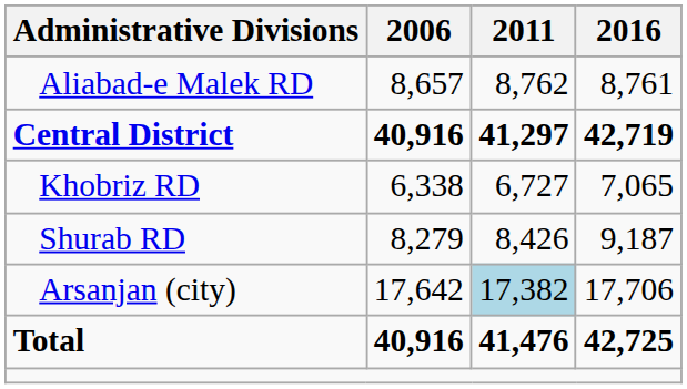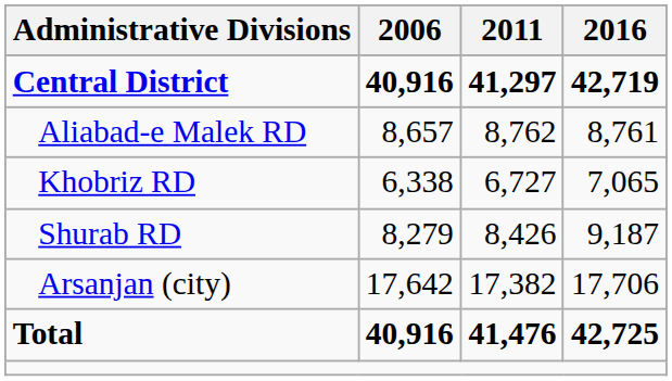rows swapped: Central District <-> Aliabad-e Malek RD
Arsanjan (city) | 2011: lightblue background -> no background
